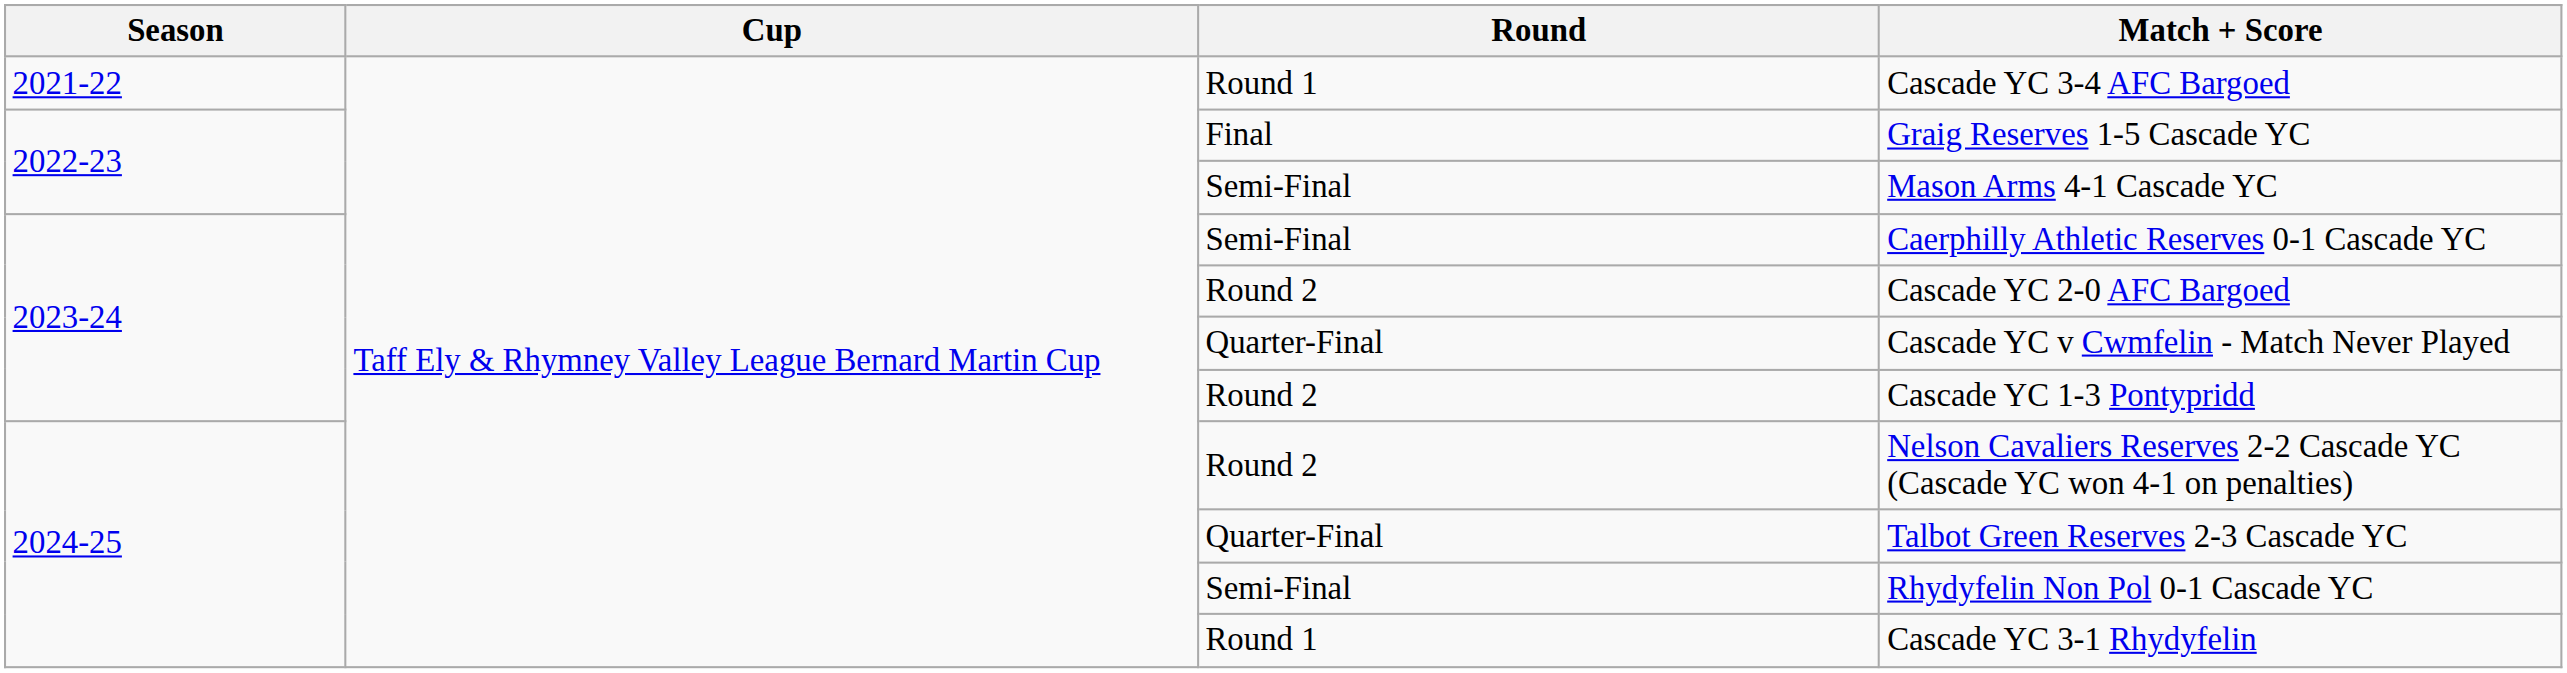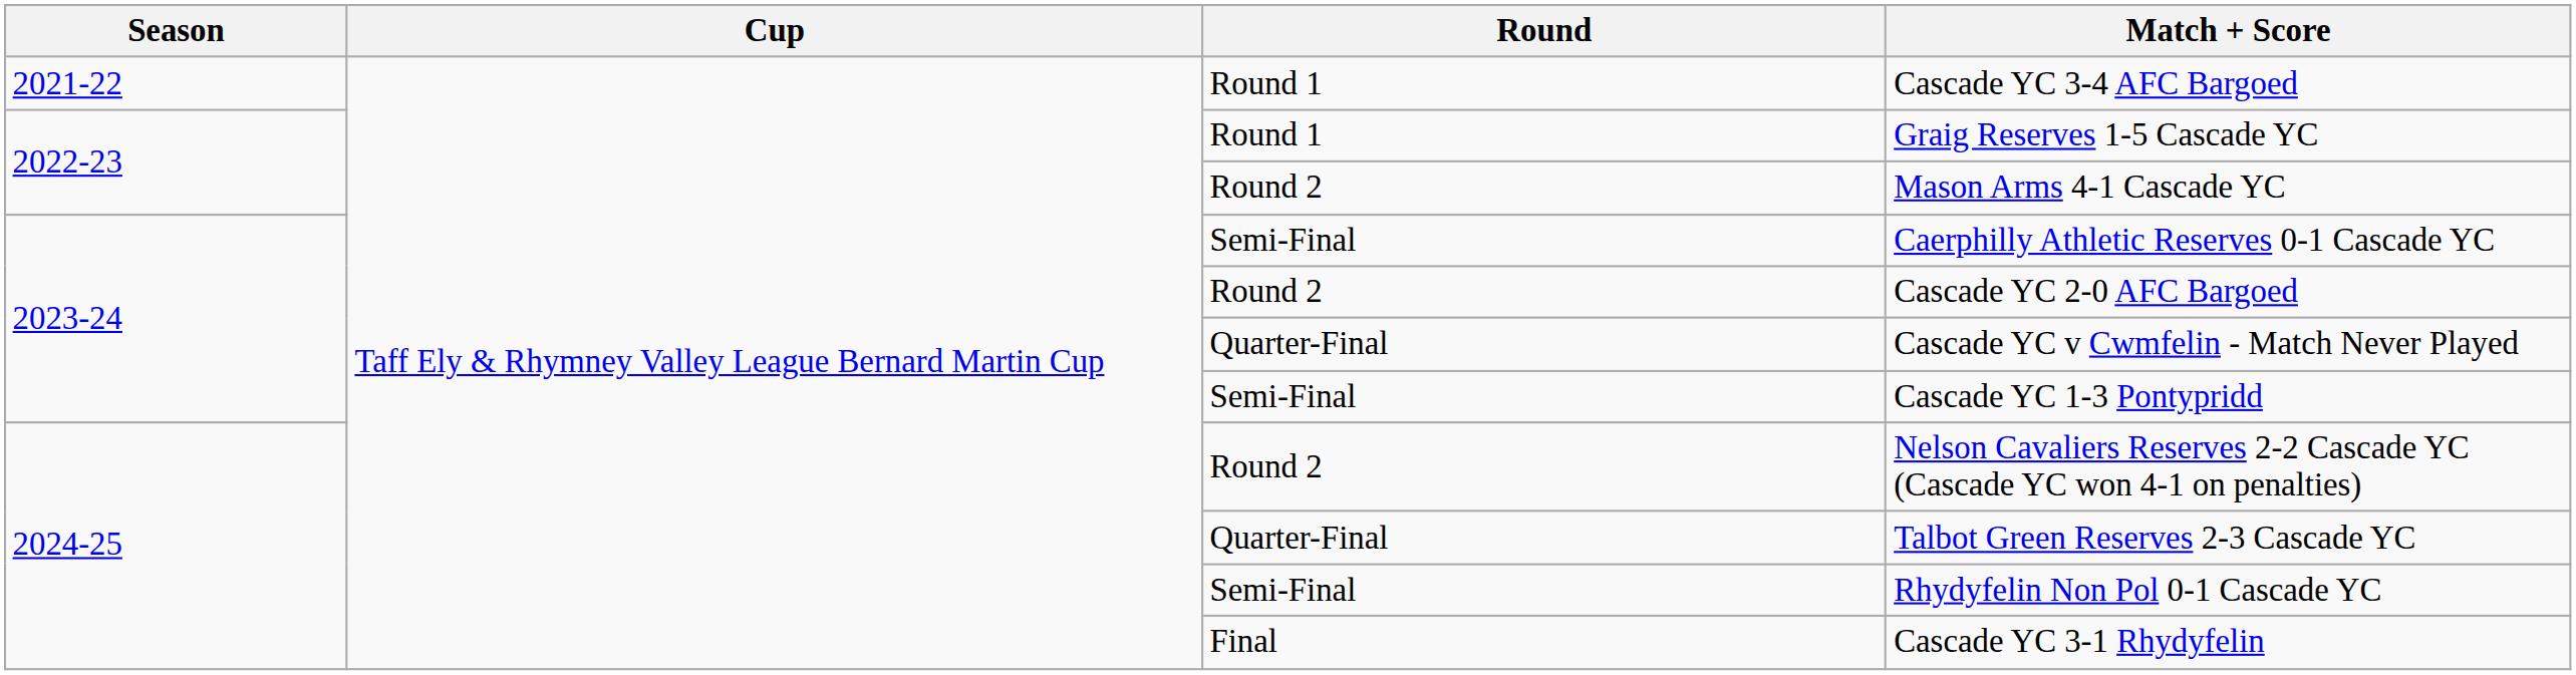Graig Reserves 1-5 Cascade YC | Round: Final -> Round 1
Mason Arms 4-1 Cascade YC | Round: Semi-Final -> Round 2
Cascade YC 1-3 Pontypridd | Round: Round 2 -> Semi-Final
Cascade YC 3-1 Rhydyfelin | Round: Round 1 -> Final
